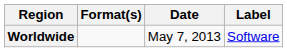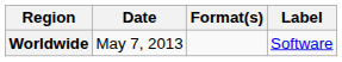columns swapped: Date <-> Format(s)
